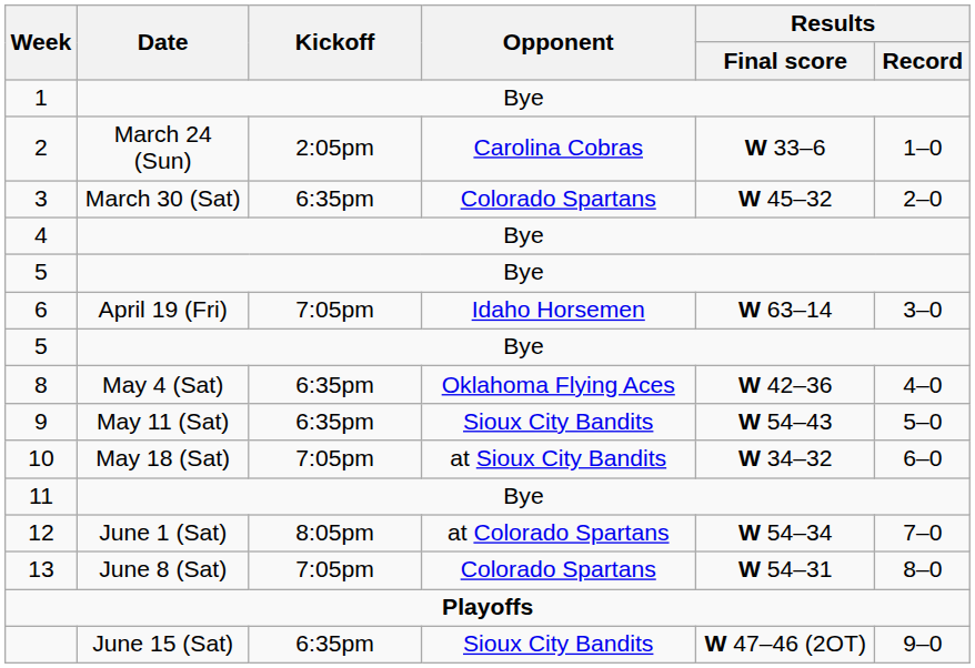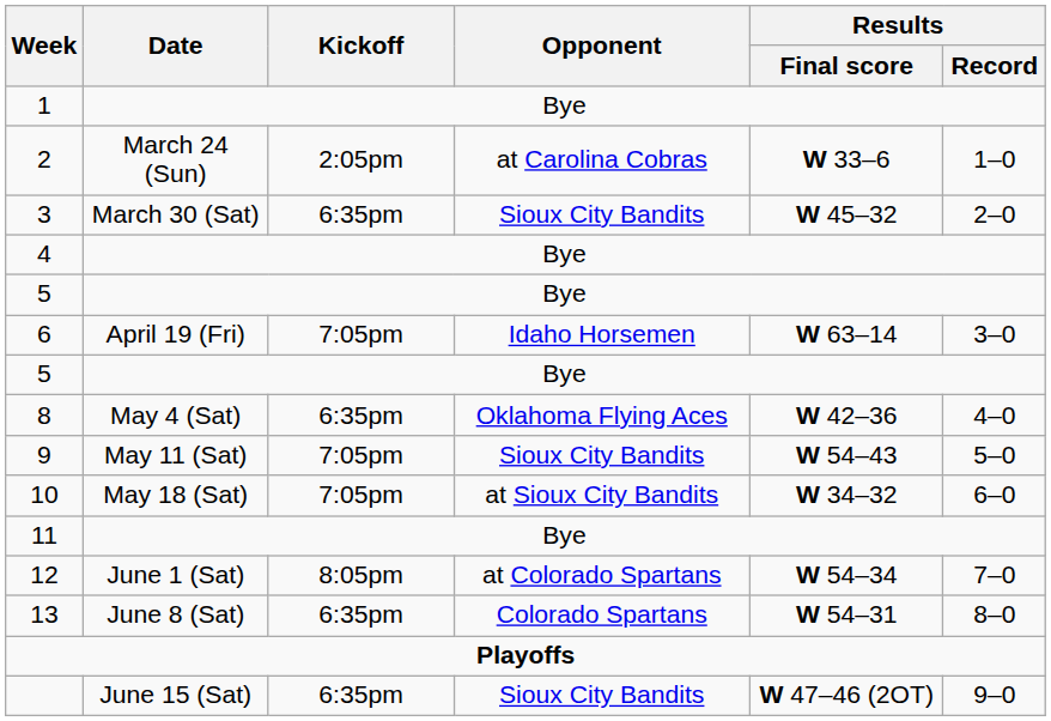2 | Opponent: Carolina Cobras -> at Carolina Cobras
3 | Opponent: Colorado Spartans -> Sioux City Bandits
9 | Kickoff: 6:35pm -> 7:05pm
13 | Kickoff: 7:05pm -> 6:35pm
